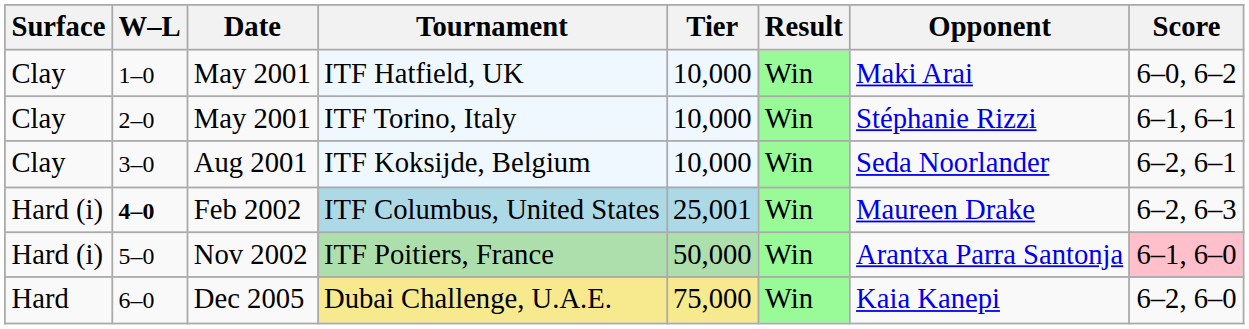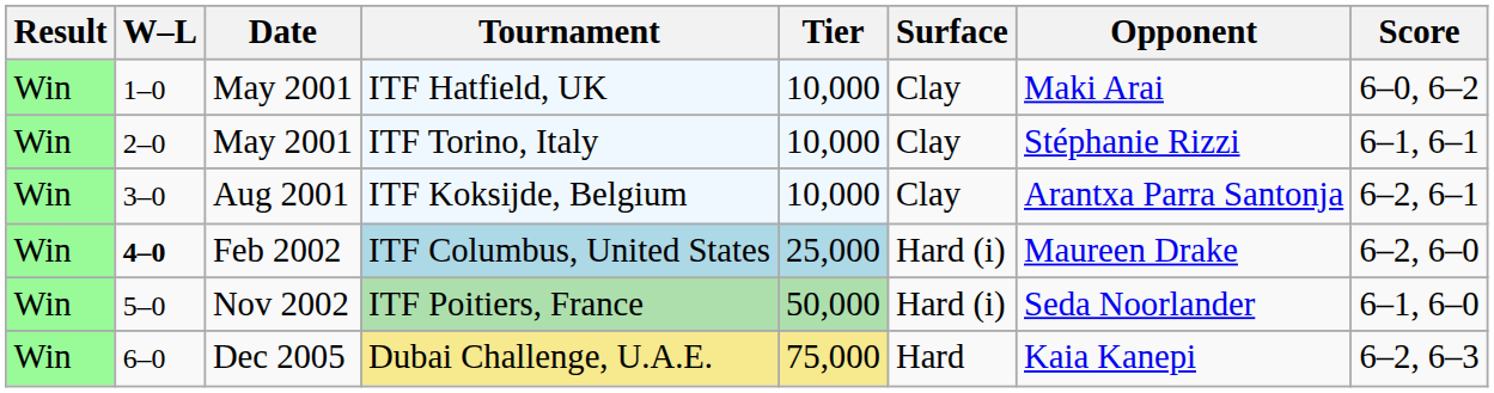columns swapped: Result <-> Surface
ITF Koksijde, Belgium | Opponent: Seda Noorlander -> Arantxa Parra Santonja
ITF Columbus, United States | Tier: 25,001 -> 25,000
ITF Columbus, United States | Score: 6–2, 6–3 -> 6–2, 6–0
ITF Poitiers, France | Opponent: Arantxa Parra Santonja -> Seda Noorlander
ITF Poitiers, France | Score: pink background -> no background
Dubai Challenge, U.A.E. | Score: 6–2, 6–0 -> 6–2, 6–3
